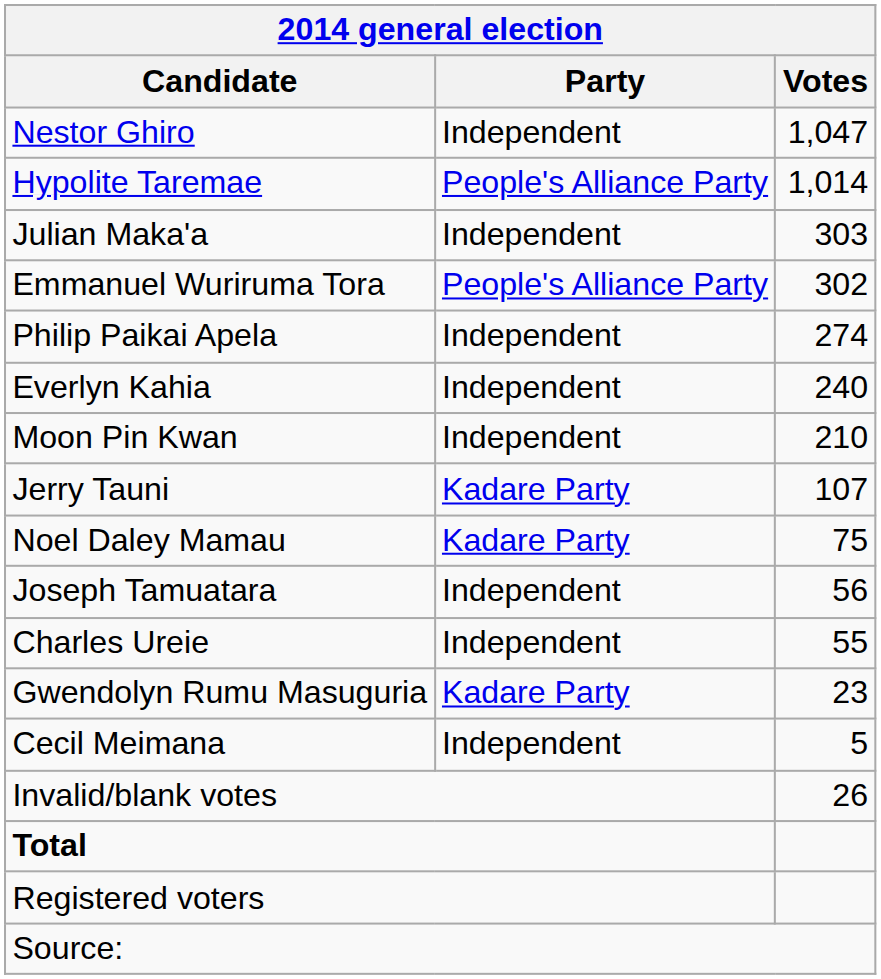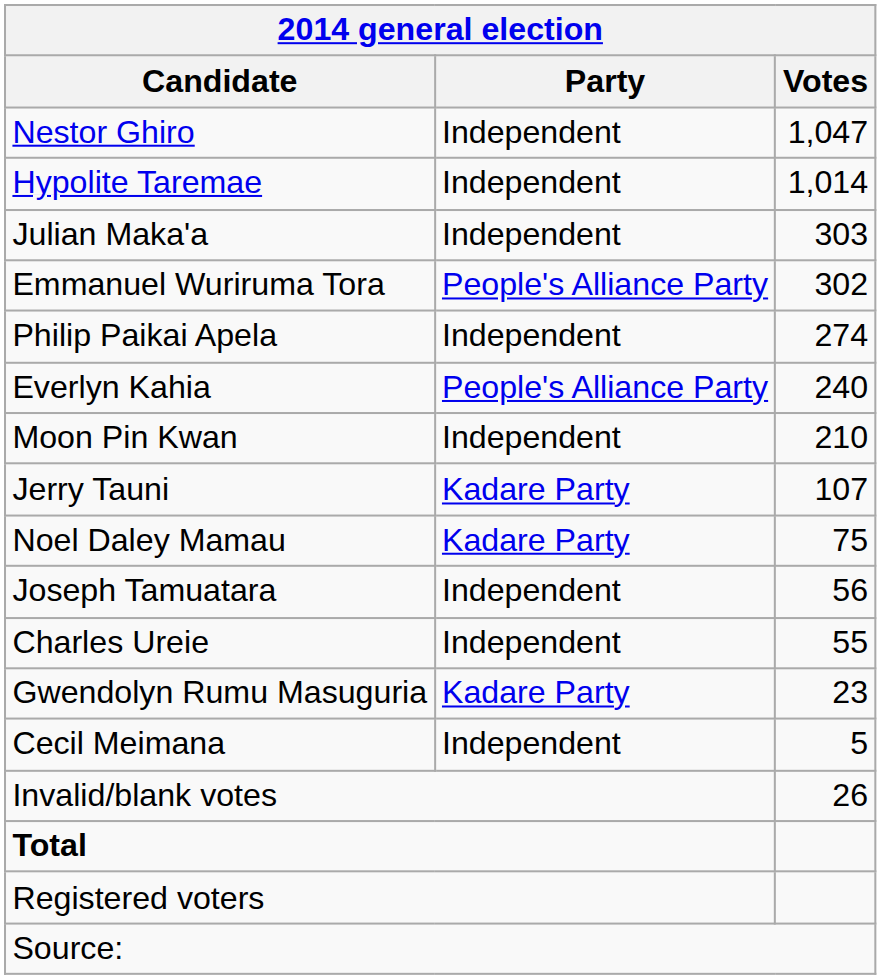Hypolite Taremae | Party: People's Alliance Party -> Independent
Everlyn Kahia | Party: Independent -> People's Alliance Party
